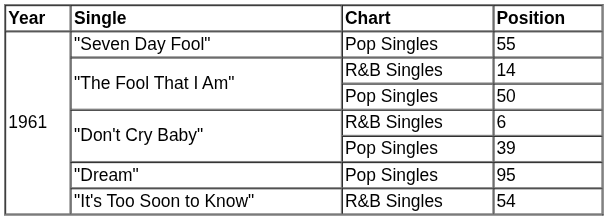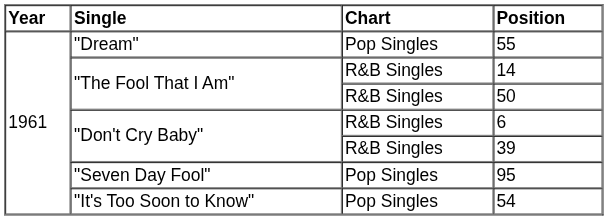55 | Single: "Seven Day Fool" -> "Dream"
50 | Chart: Pop Singles -> R&B Singles
39 | Chart: Pop Singles -> R&B Singles
95 | Single: "Dream" -> "Seven Day Fool"
54 | Chart: R&B Singles -> Pop Singles
